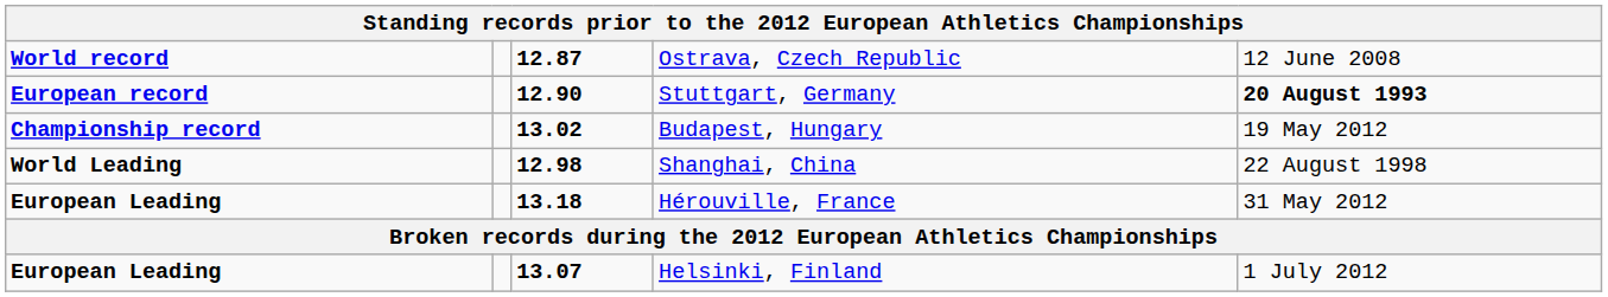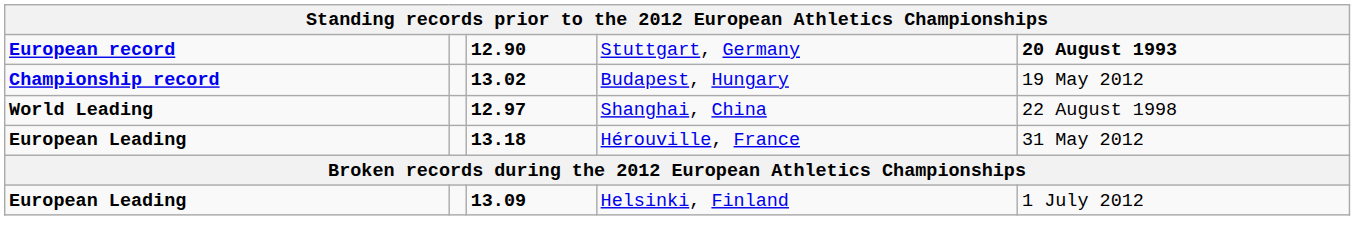- row: World record | 12.87 | Ostrava, Czech Republic | 12 June 2008
Shanghai, China | column 3: 12.98 -> 12.97
Helsinki, Finland | column 3: 13.07 -> 13.09
